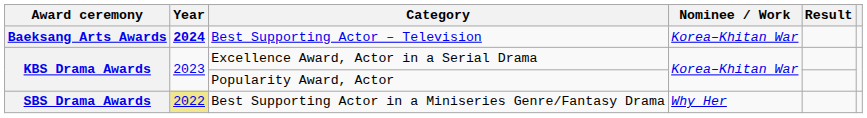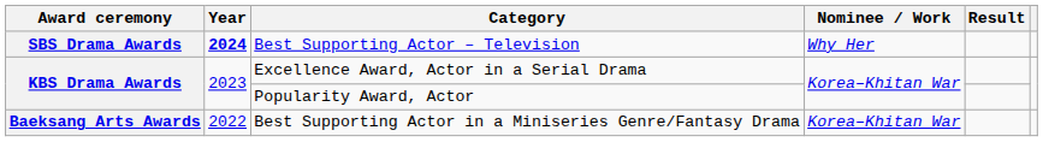Best Supporting Actor – Television | Award ceremony: Baeksang Arts Awards -> SBS Drama Awards
Best Supporting Actor – Television | Nominee / Work: Korea–Khitan War -> Why Her
Best Supporting Actor in a Miniseries Genre/Fantasy Drama | Award ceremony: SBS Drama Awards -> Baeksang Arts Awards
Best Supporting Actor in a Miniseries Genre/Fantasy Drama | Year: khaki background -> no background
Best Supporting Actor in a Miniseries Genre/Fantasy Drama | Nominee / Work: Why Her -> Korea–Khitan War
